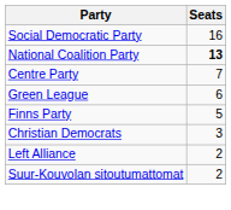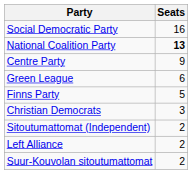Centre Party | Seats: 7 -> 9
+ row: Sitoutumattomat (Independent) | 2
